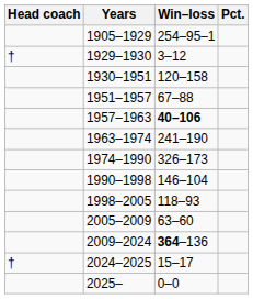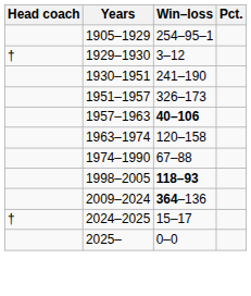1930–1951 | Win–loss: 120–158 -> 241–190
1951–1957 | Win–loss: 67–88 -> 326–173
1963–1974 | Win–loss: 241–190 -> 120–158
1974–1990 | Win–loss: 326–173 -> 67–88
- row: 1990–1998 | 146–104
1998–2005 | Win–loss: normal -> bold
- row: 2005–2009 | 63–60
